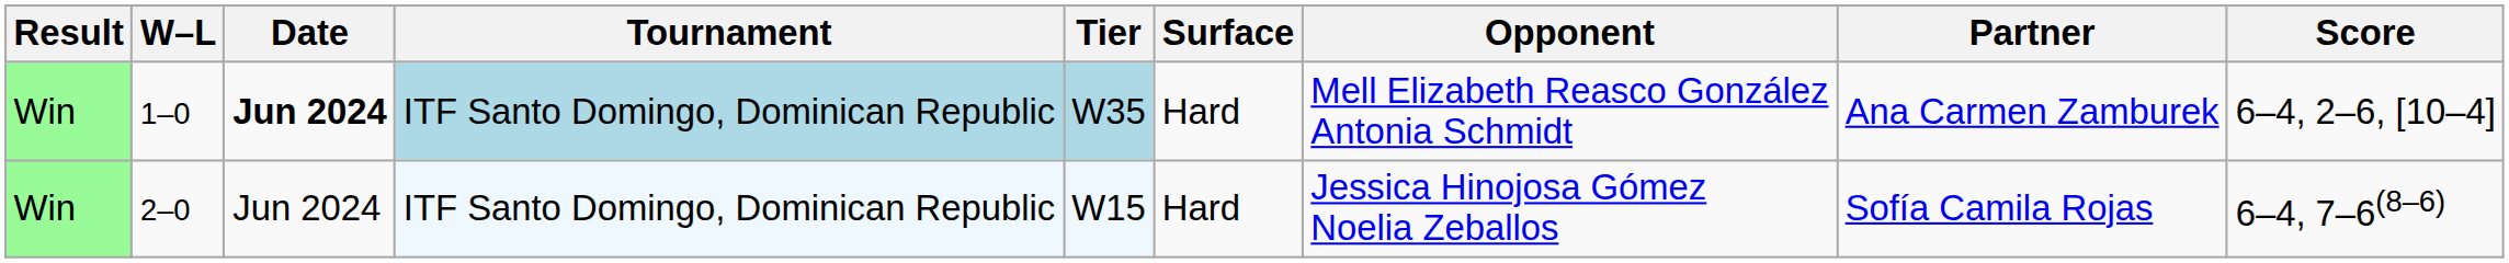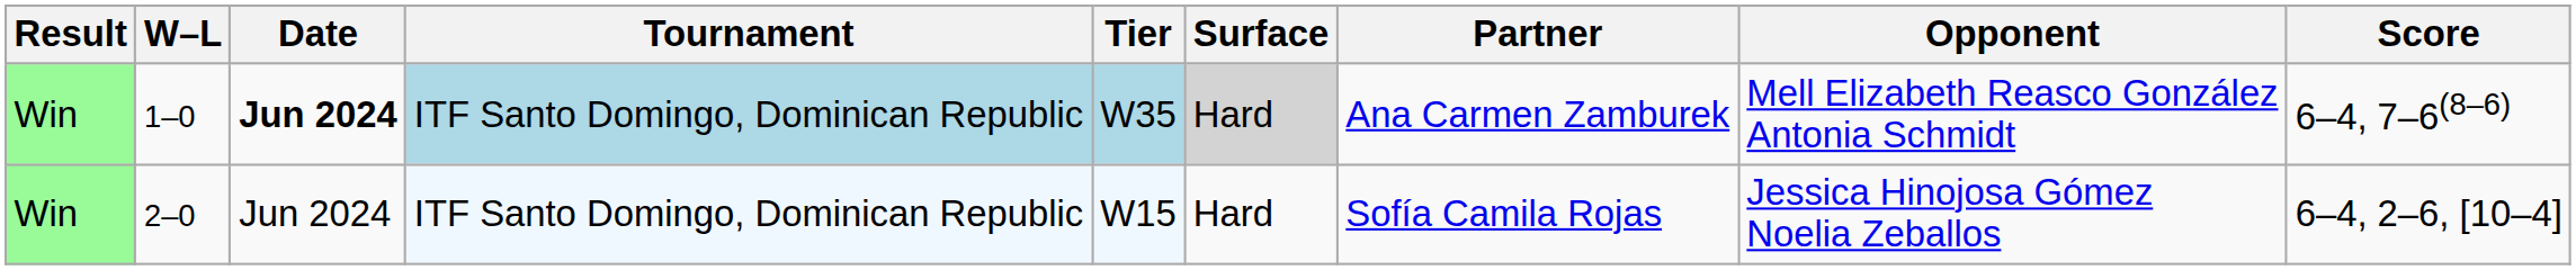columns swapped: Partner <-> Opponent
1–0 | Surface: no background -> lightgrey background
1–0 | Score: 6–4, 2–6, [10–4] -> 6–4, 7–6(8–6)
2–0 | Score: 6–4, 7–6(8–6) -> 6–4, 2–6, [10–4]
